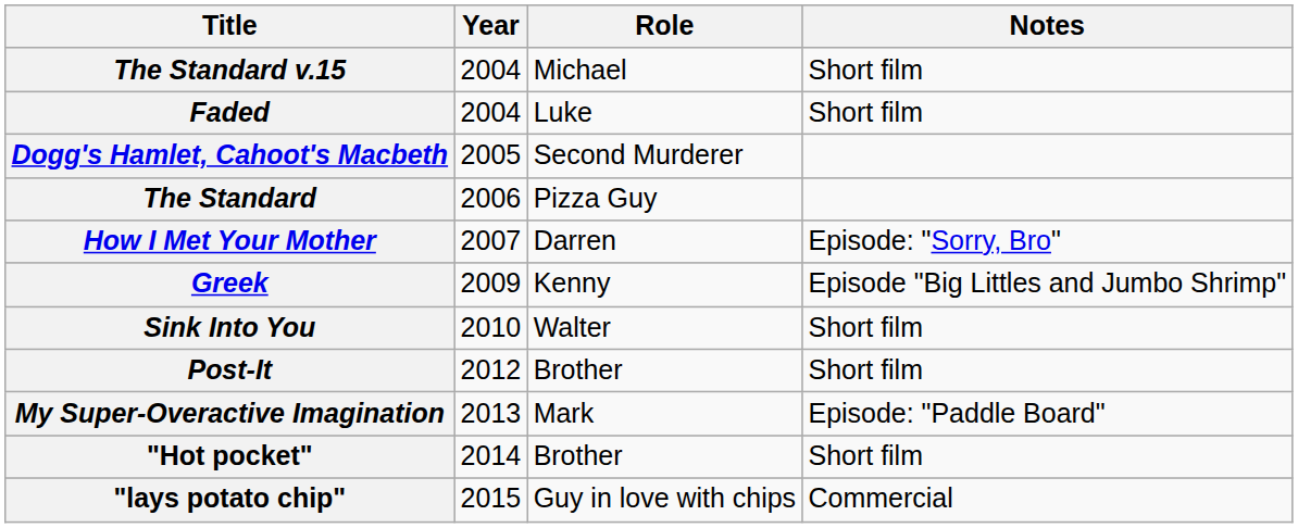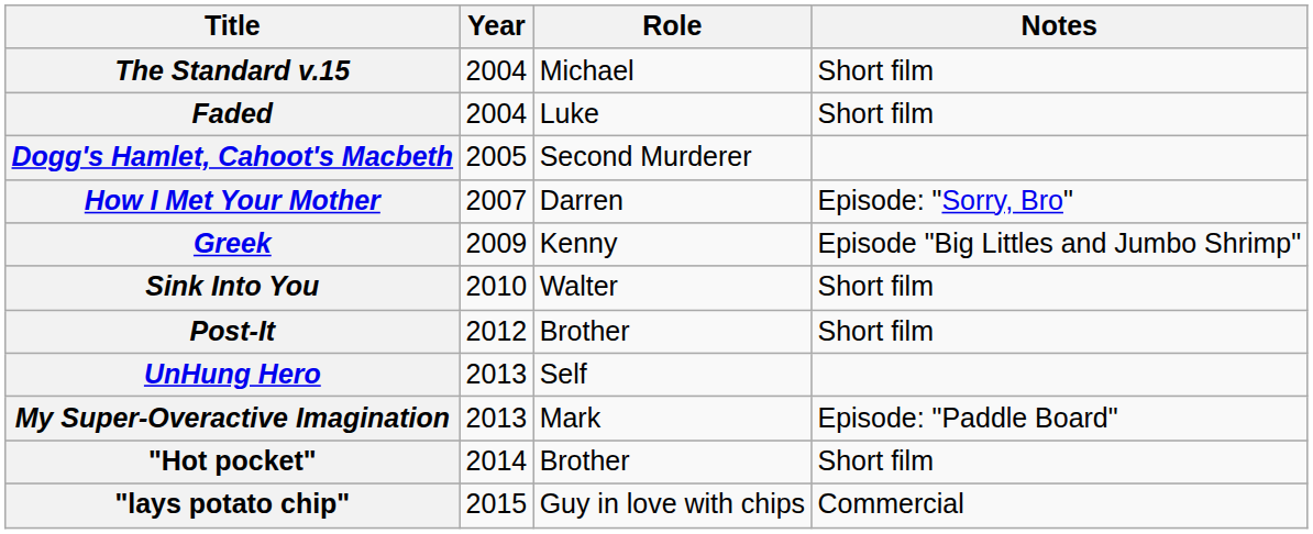- row: The Standard | 2006 | Pizza Guy
+ row: UnHung Hero | 2013 | Self
